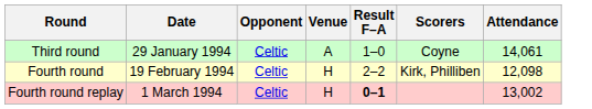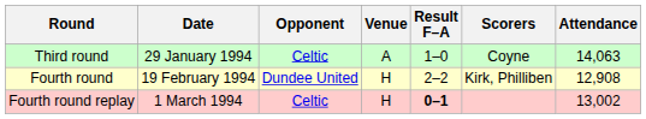Third round | Attendance: 14,061 -> 14,063
Fourth round | Opponent: Celtic -> Dundee United
Fourth round | Attendance: 12,098 -> 12,908
